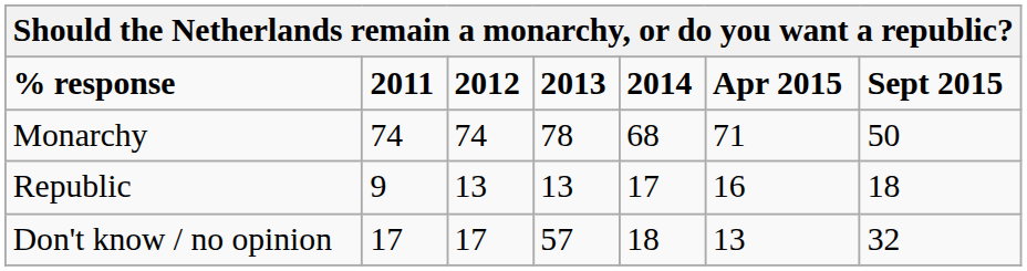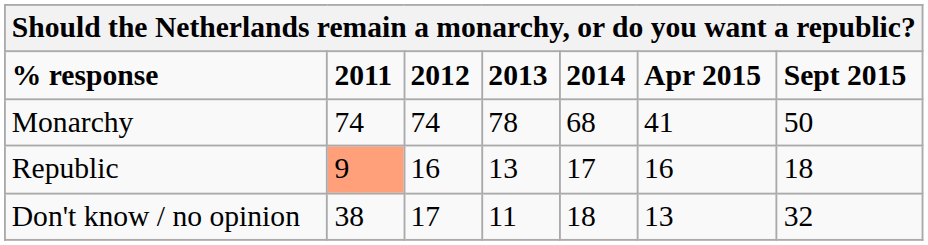Monarchy | Apr 2015: 71 -> 41
Republic | 2011: no background -> lightsalmon background
Republic | 2012: 13 -> 16
Don't know / no opinion | 2011: 17 -> 38
Don't know / no opinion | 2013: 57 -> 11
